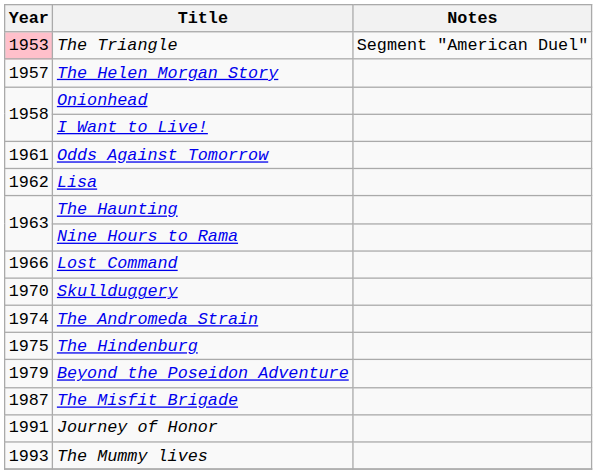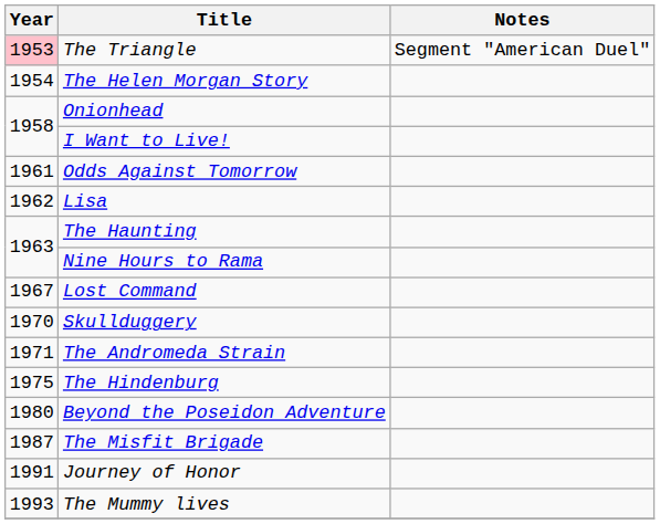The Helen Morgan Story | Year: 1957 -> 1954
Lost Command | Year: 1966 -> 1967
The Andromeda Strain | Year: 1974 -> 1971
Beyond the Poseidon Adventure | Year: 1979 -> 1980
